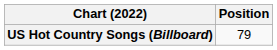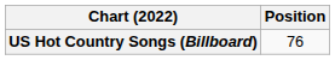US Hot Country Songs (Billboard) | Position: 79 -> 76
